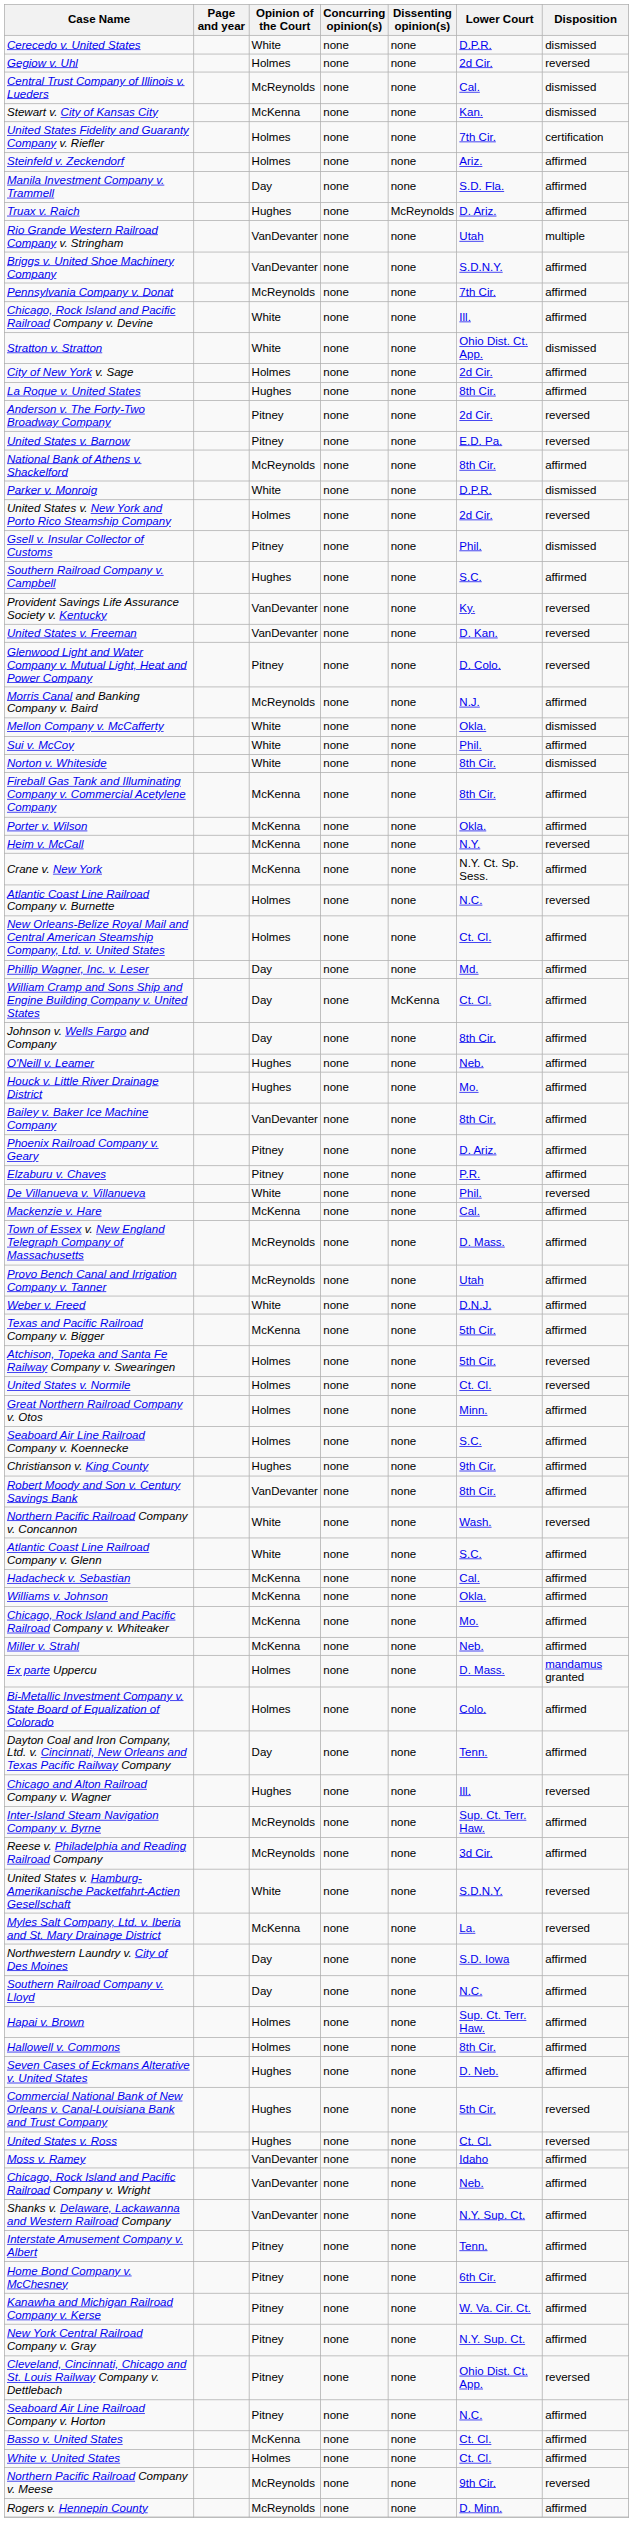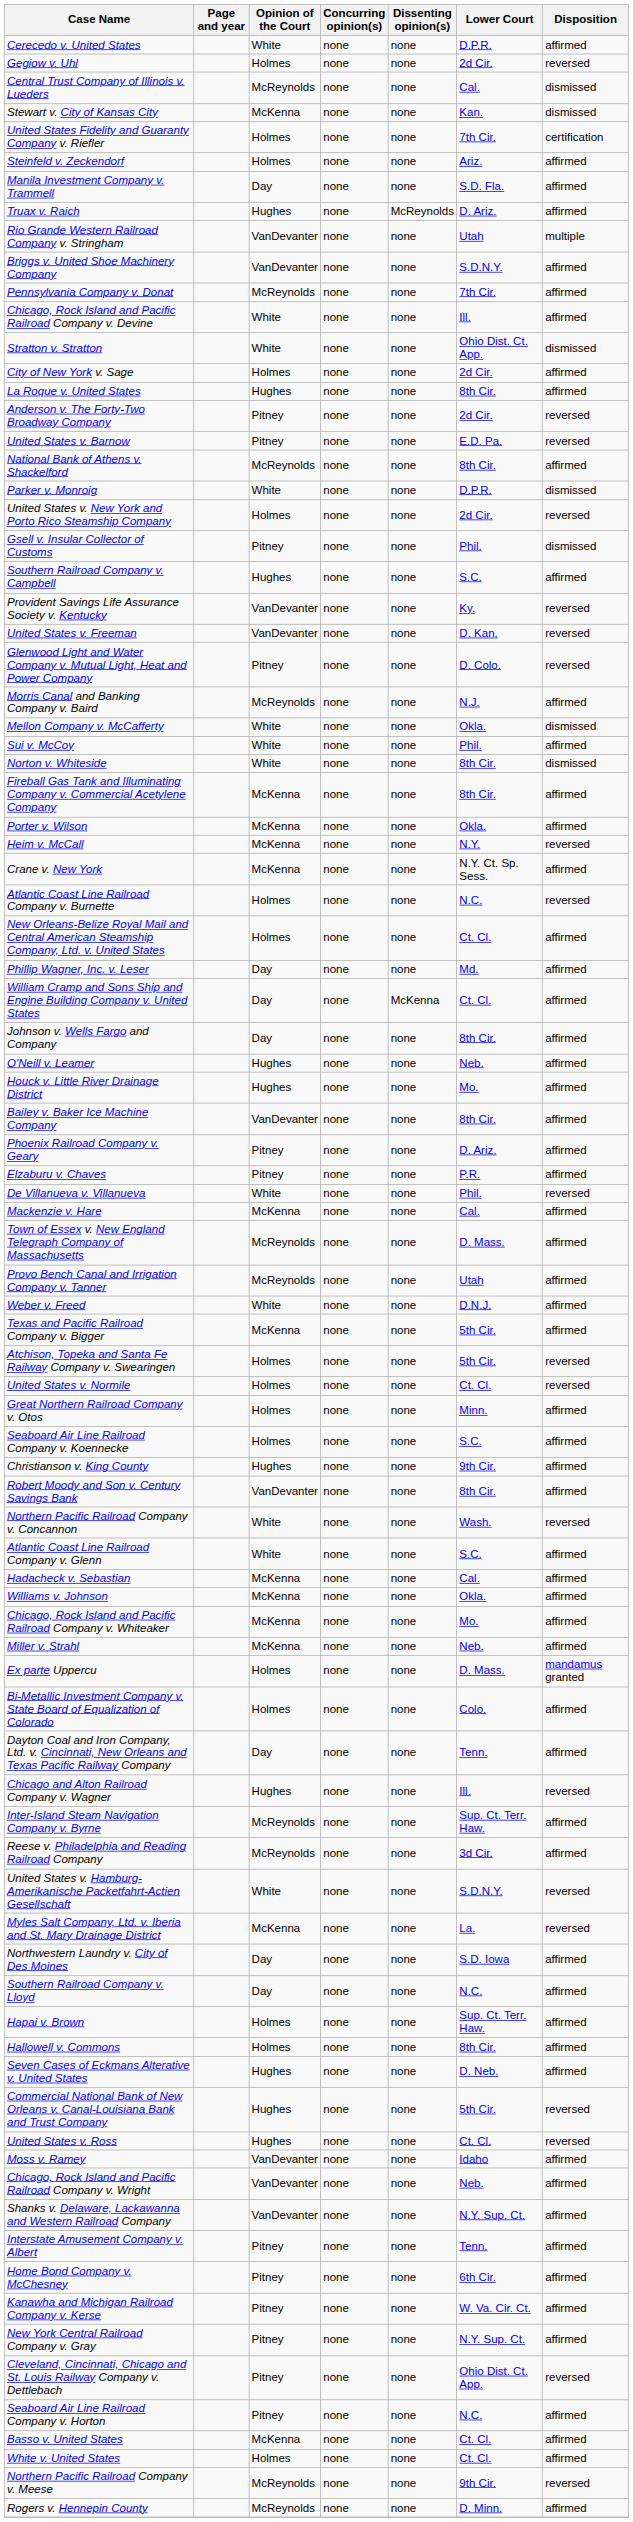Cerecedo v. United States | Disposition: dismissed -> affirmed
